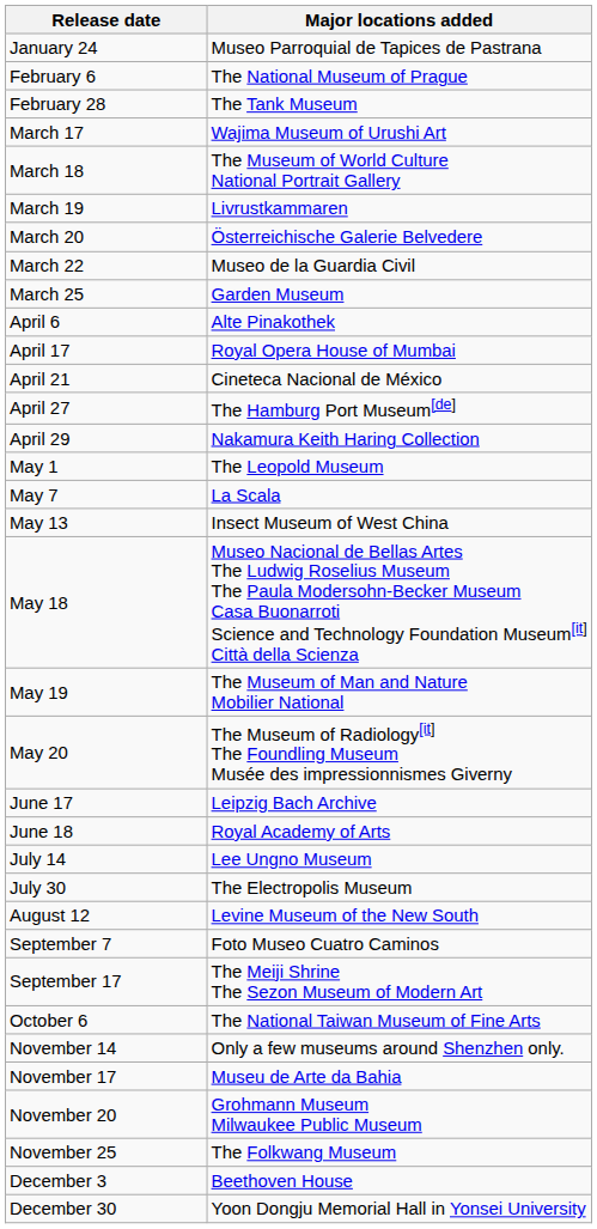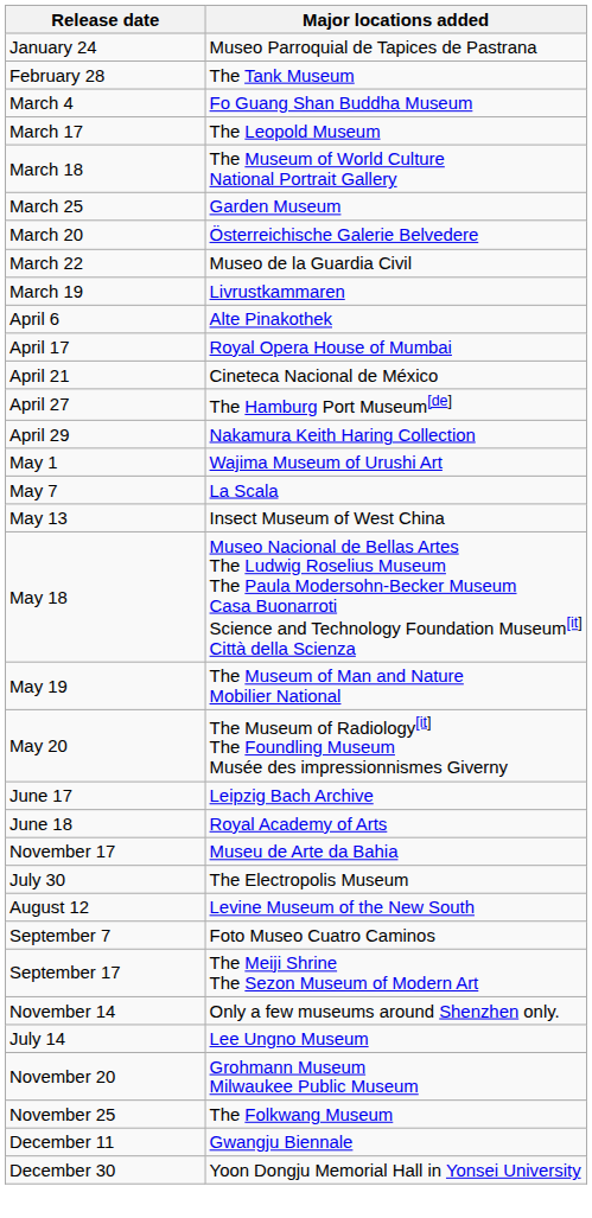- row: February 6 | The National Museum of Prague
+ row: March 4 | Fo Guang Shan Buddha Museum
March 17 | Major locations added: Wajima Museum of Urushi Art -> The Leopold Museum
rows swapped: March 19 <-> March 25
May 1 | Major locations added: The Leopold Museum -> Wajima Museum of Urushi Art
rows swapped: July 14 <-> November 17
- row: October 6 | The National Taiwan Museum of Fine Arts
- row: December 3 | Beethoven House
+ row: December 11 | Gwangju Biennale
